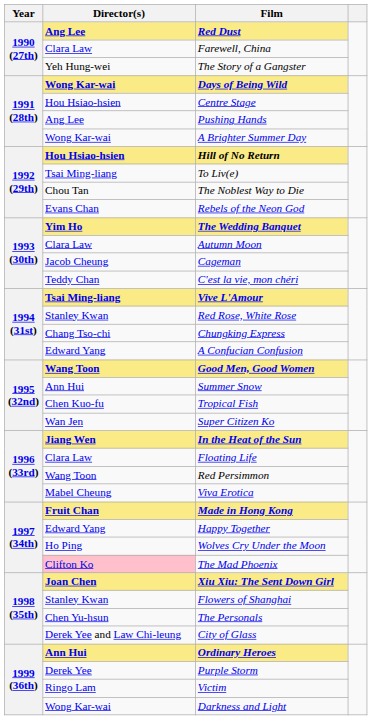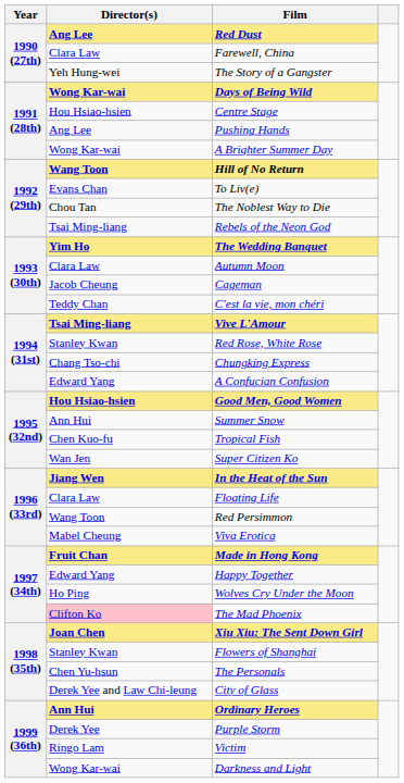Hill of No Return | Director(s): Hou Hsiao-hsien -> Wang Toon
To Liv(e) | Director(s): Tsai Ming-liang -> Evans Chan
Rebels of the Neon God | Director(s): Evans Chan -> Tsai Ming-liang
Good Men, Good Women | Director(s): Wang Toon -> Hou Hsiao-hsien
